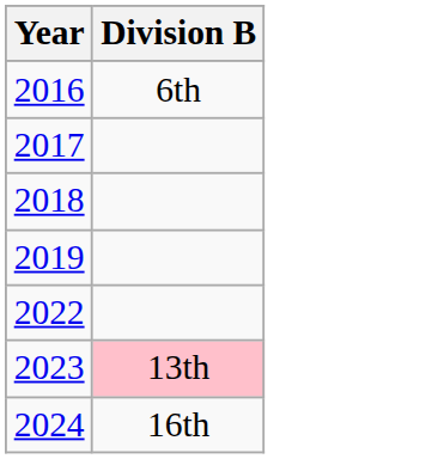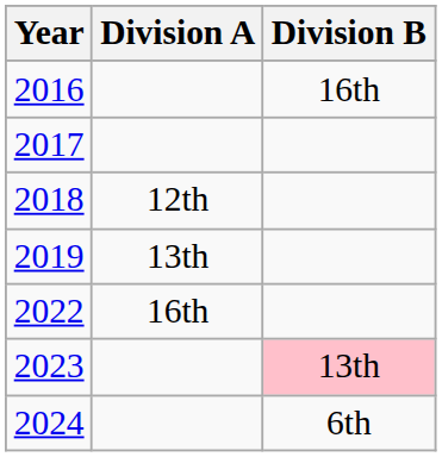+ column: Division A | 12th | 13th | 16th
2016 | Division B: 6th -> 16th
2024 | Division B: 16th -> 6th
